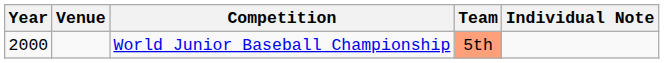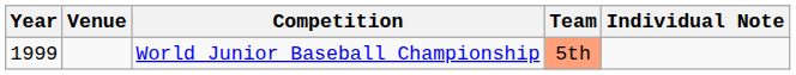World Junior Baseball Championship | Year: 2000 -> 1999
